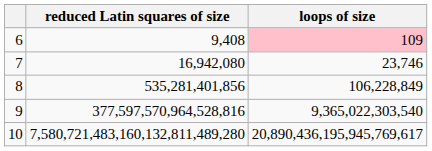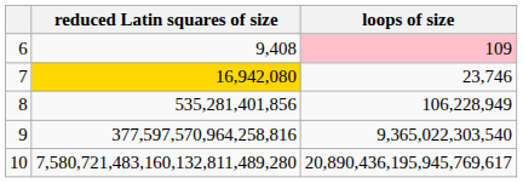7 | reduced Latin squares of size: no background -> gold background
8 | loops of size: 106,228,849 -> 106,228,949
9 | reduced Latin squares of size: 377,597,570,964,528,816 -> 377,597,570,964,258,816
